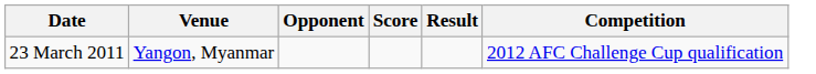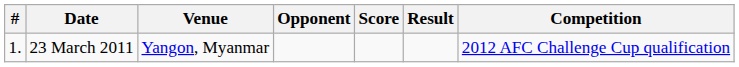+ column: # | 1.
